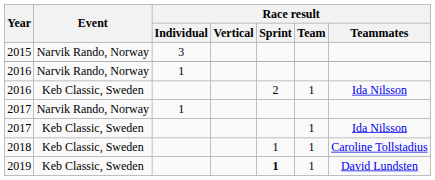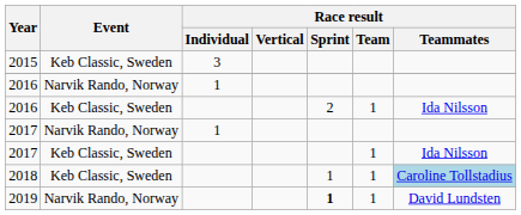2015 | Event: Narvik Rando, Norway -> Keb Classic, Sweden
2018 | Race result / Teammates: no background -> lightblue background
2019 | Event: Keb Classic, Sweden -> Narvik Rando, Norway
